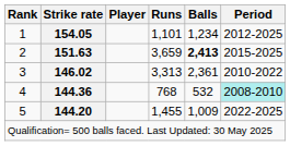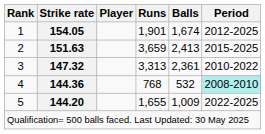1 | Runs: 1,101 -> 1,901
1 | Balls: 1,234 -> 1,674
2 | Balls: bold -> normal
3 | Strike rate: 146.02 -> 147.32
5 | Runs: 1,455 -> 1,655
